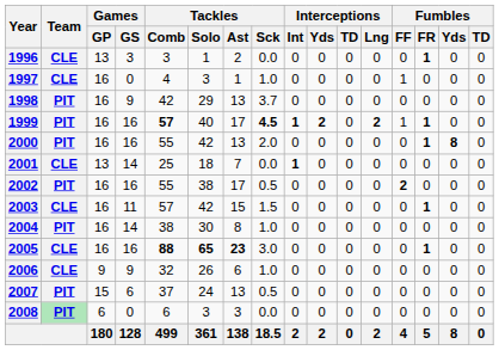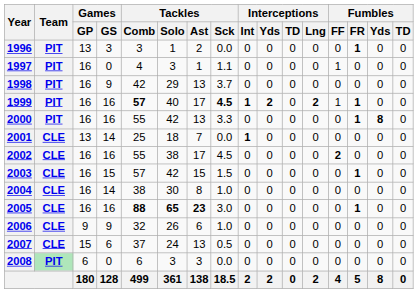1996 | Team: CLE -> PIT
1997 | Team: CLE -> PIT
1997 | Tackles / Sck: 1.0 -> 1.1
2000 | Tackles / Sck: 2.0 -> 3.3
2002 | Team: PIT -> CLE
2002 | Tackles / Sck: 0.5 -> 4.5
2003 | Games / GS: 11 -> 15
2004 | Team: PIT -> CLE
2007 | Team: PIT -> CLE
